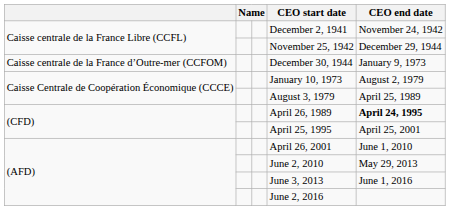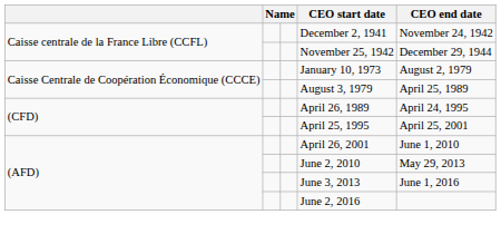- row: Caisse centrale de la France d’Outre-mer (CCFOM) | December 30, 1944 | January 9, 1973
April 26, 1989 | CEO end date: bold -> normal
